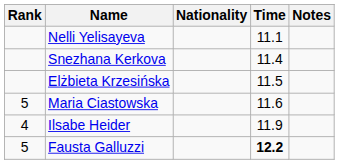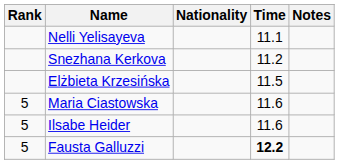Snezhana Kerkova | Time: 11.4 -> 11.2
Ilsabe Heider | Rank: 4 -> 5
Ilsabe Heider | Time: 11.9 -> 11.6
